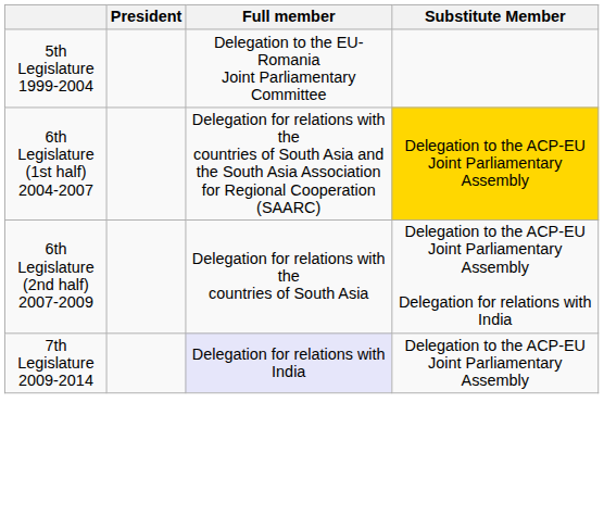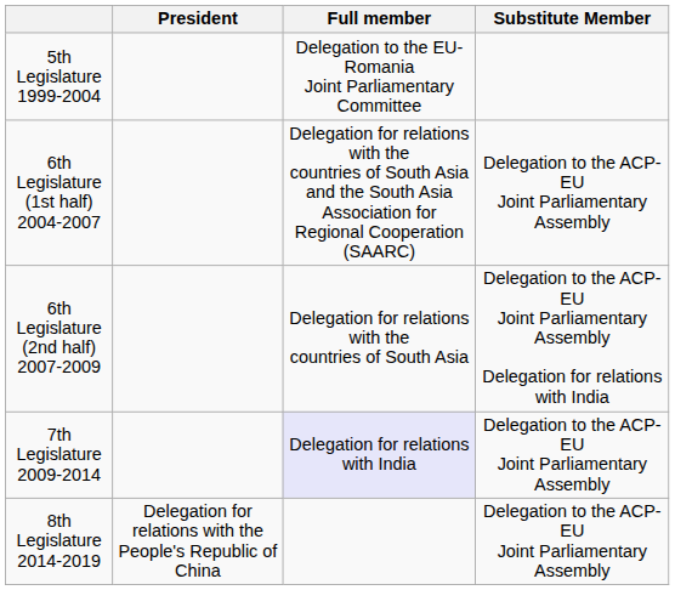6th Legislature (1st half) 2004-2007 | Substitute Member: gold background -> no background
+ row: 8th Legislature 2014-2019 | Delegation for relations with the People's Republic of China | Delegation to the ACP-EU Joint Parliamentary Assembly
